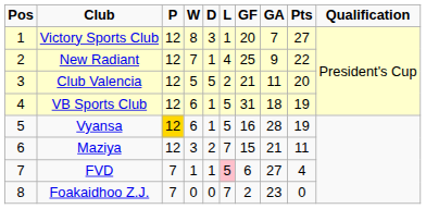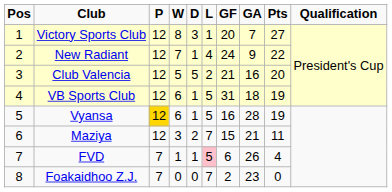New Radiant | GF: 25 -> 24
Club Valencia | GA: 11 -> 16
FVD | GA: 27 -> 26
